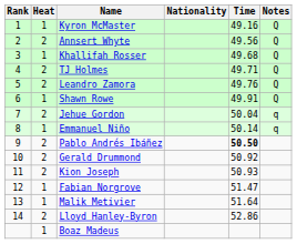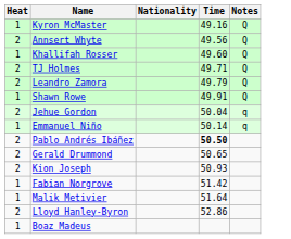- column: Rank | 1 | 2 | 3 | 4 | 5 | 6 | 7 | 8 | 9 | 10 | 11 | 12 | 13 | 14
Khallifah Rosser | Time: 49.68 -> 49.60
Leandro Zamora | Time: 49.76 -> 49.79
Gerald Drummond | Time: 50.92 -> 50.65
Fabian Norgrove | Time: 51.47 -> 51.42
